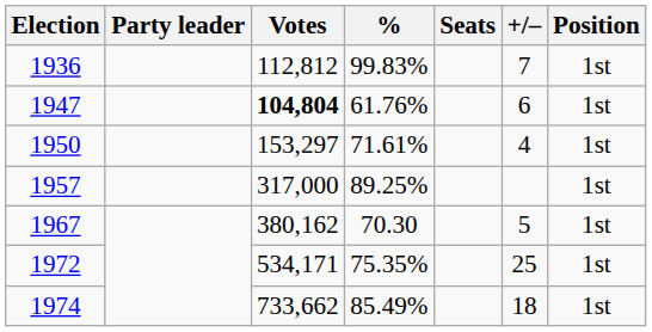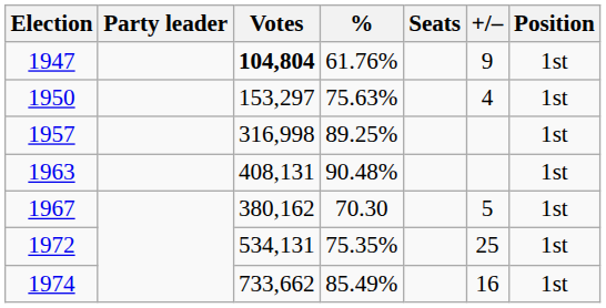- row: 1936 | 112,812 | 99.83% | 7 | 1st
1947 | +/–: 6 -> 9
1950 | %: 71.61% -> 75.63%
1957 | Votes: 317,000 -> 316,998
+ row: 1963 | 408,131 | 90.48% | 1st
1972 | Votes: 534,171 -> 534,131
1974 | +/–: 18 -> 16
